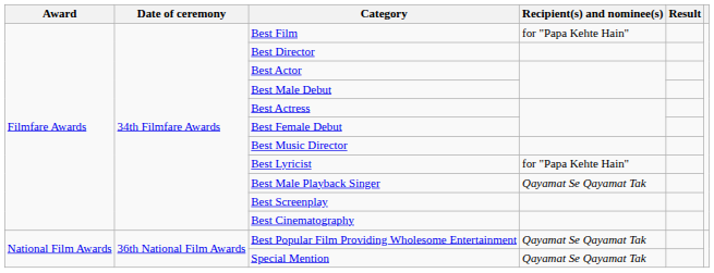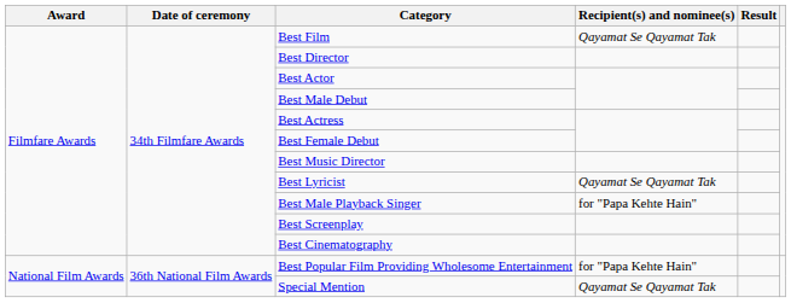Best Film | Recipient(s) and nominee(s): for "Papa Kehte Hain" -> Qayamat Se Qayamat Tak
Best Lyricist | Recipient(s) and nominee(s): for "Papa Kehte Hain" -> Qayamat Se Qayamat Tak
Best Male Playback Singer | Recipient(s) and nominee(s): Qayamat Se Qayamat Tak -> for "Papa Kehte Hain"
Best Popular Film Providing Wholesome Entertainment | Recipient(s) and nominee(s): Qayamat Se Qayamat Tak -> for "Papa Kehte Hain"
